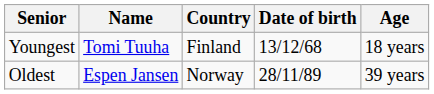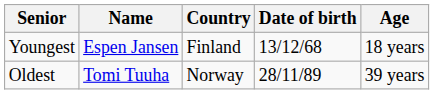Youngest | Name: Tomi Tuuha -> Espen Jansen
Oldest | Name: Espen Jansen -> Tomi Tuuha
